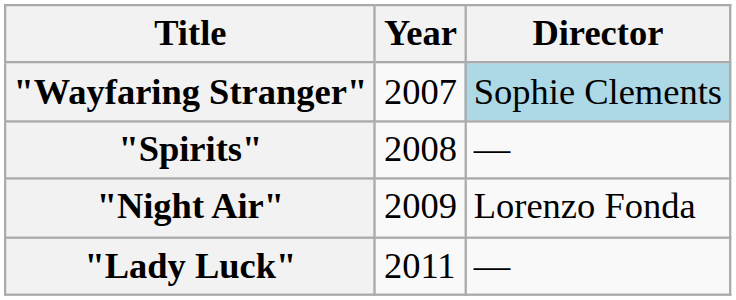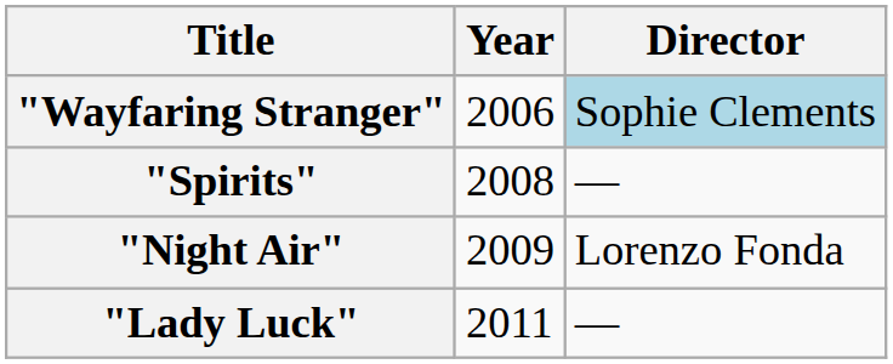"Wayfaring Stranger" | Year: 2007 -> 2006
